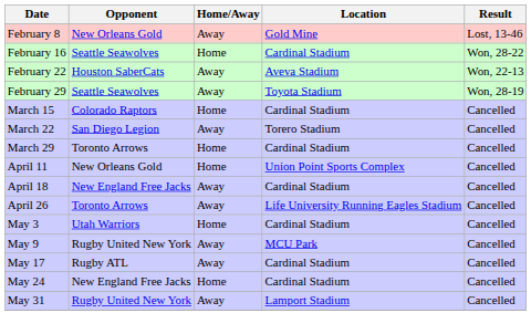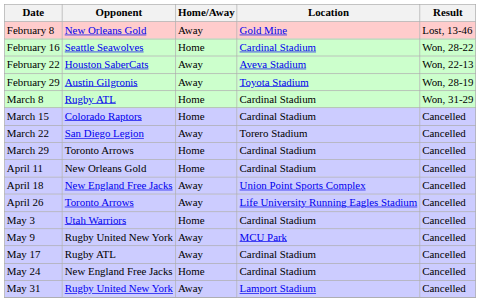February 29 | Opponent: Seattle Seawolves -> Austin Gilgronis
+ row: March 8 | Rugby ATL | Home | Cardinal Stadium | Won, 31-29
April 11 | Location: Union Point Sports Complex -> Cardinal Stadium
April 18 | Location: Cardinal Stadium -> Union Point Sports Complex
